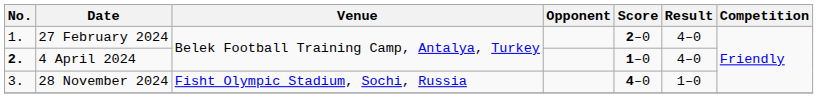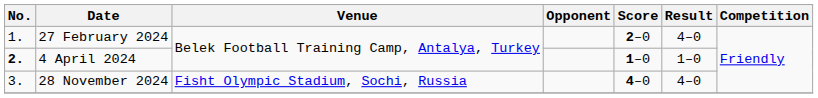4 April 2024 | Result: 4–0 -> 1–0
28 November 2024 | Result: 1–0 -> 4–0
